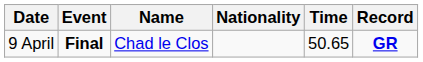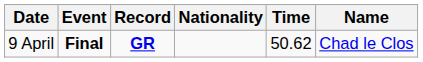columns swapped: Name <-> Record
9 April | Time: 50.65 -> 50.62
